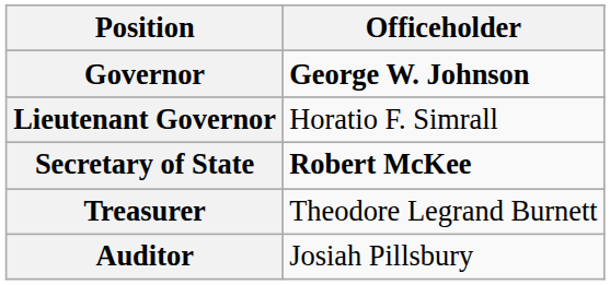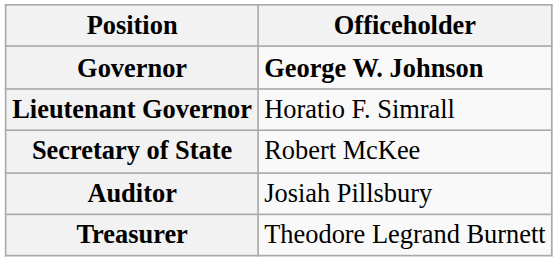Secretary of State | Officeholder: bold -> normal
rows swapped: Treasurer <-> Auditor
